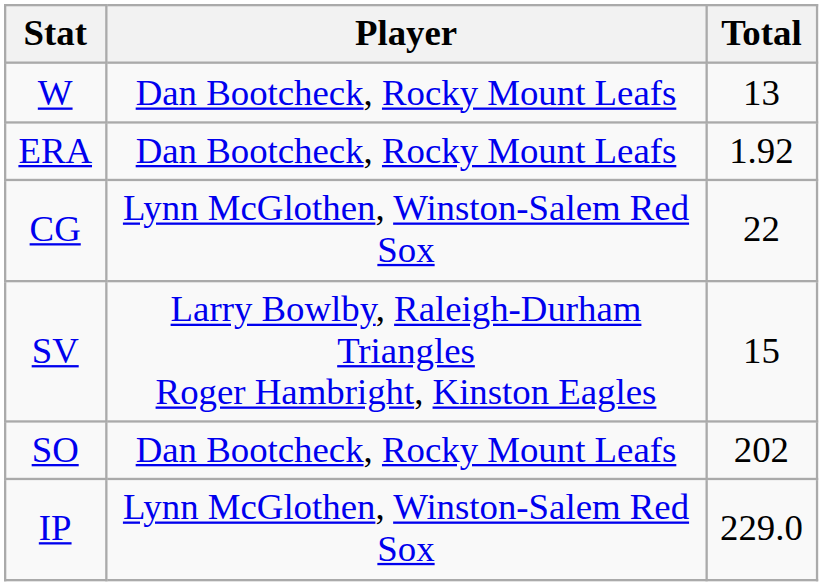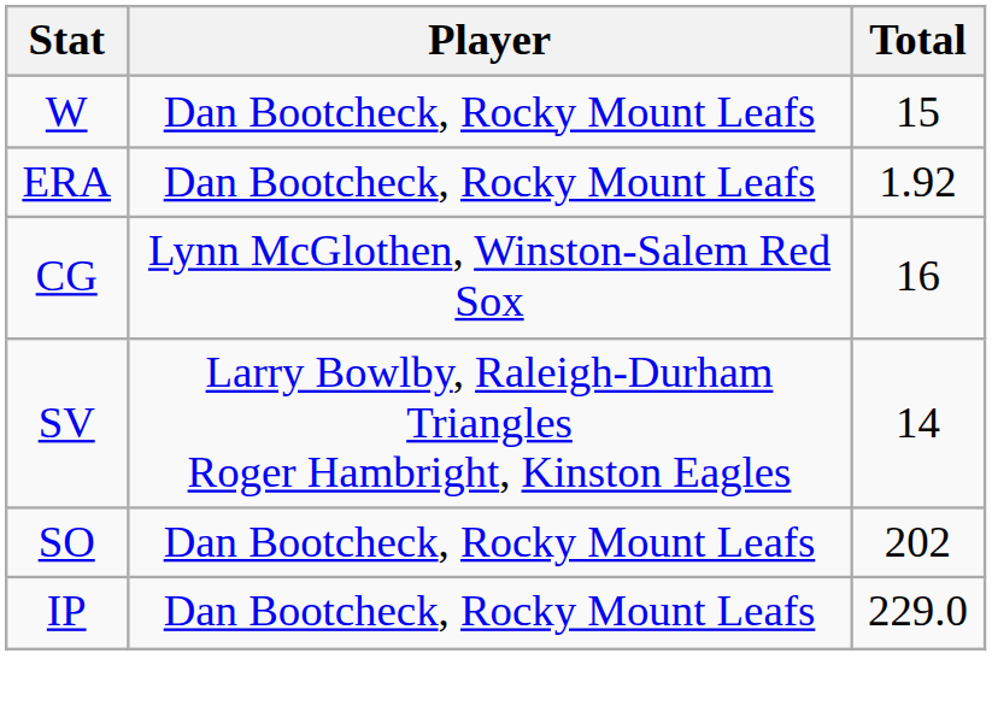W | Total: 13 -> 15
CG | Total: 22 -> 16
SV | Total: 15 -> 14
IP | Player: Lynn McGlothen, Winston-Salem Red Sox -> Dan Bootcheck, Rocky Mount Leafs
